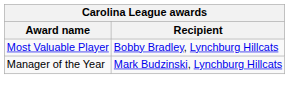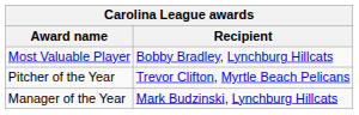+ row: Pitcher of the Year | Trevor Clifton, Myrtle Beach Pelicans
